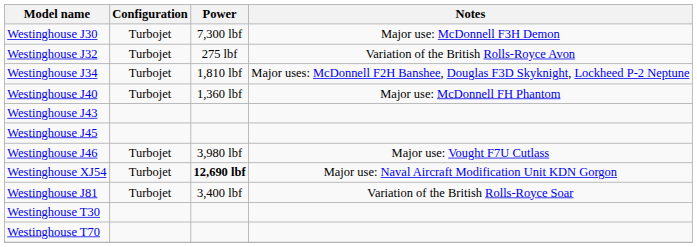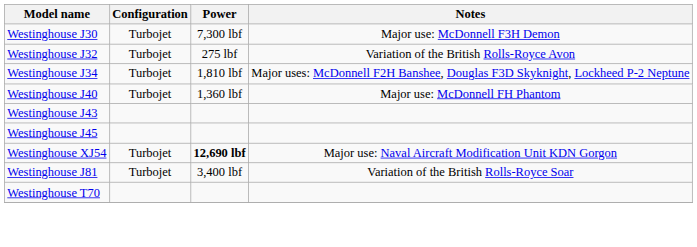- row: Westinghouse J46 | Turbojet | 3,980 lbf | Major use: Vought F7U Cutlass
- row: Westinghouse T30
